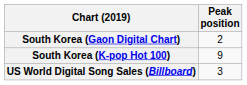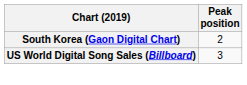- row: South Korea (K-pop Hot 100) | 9
